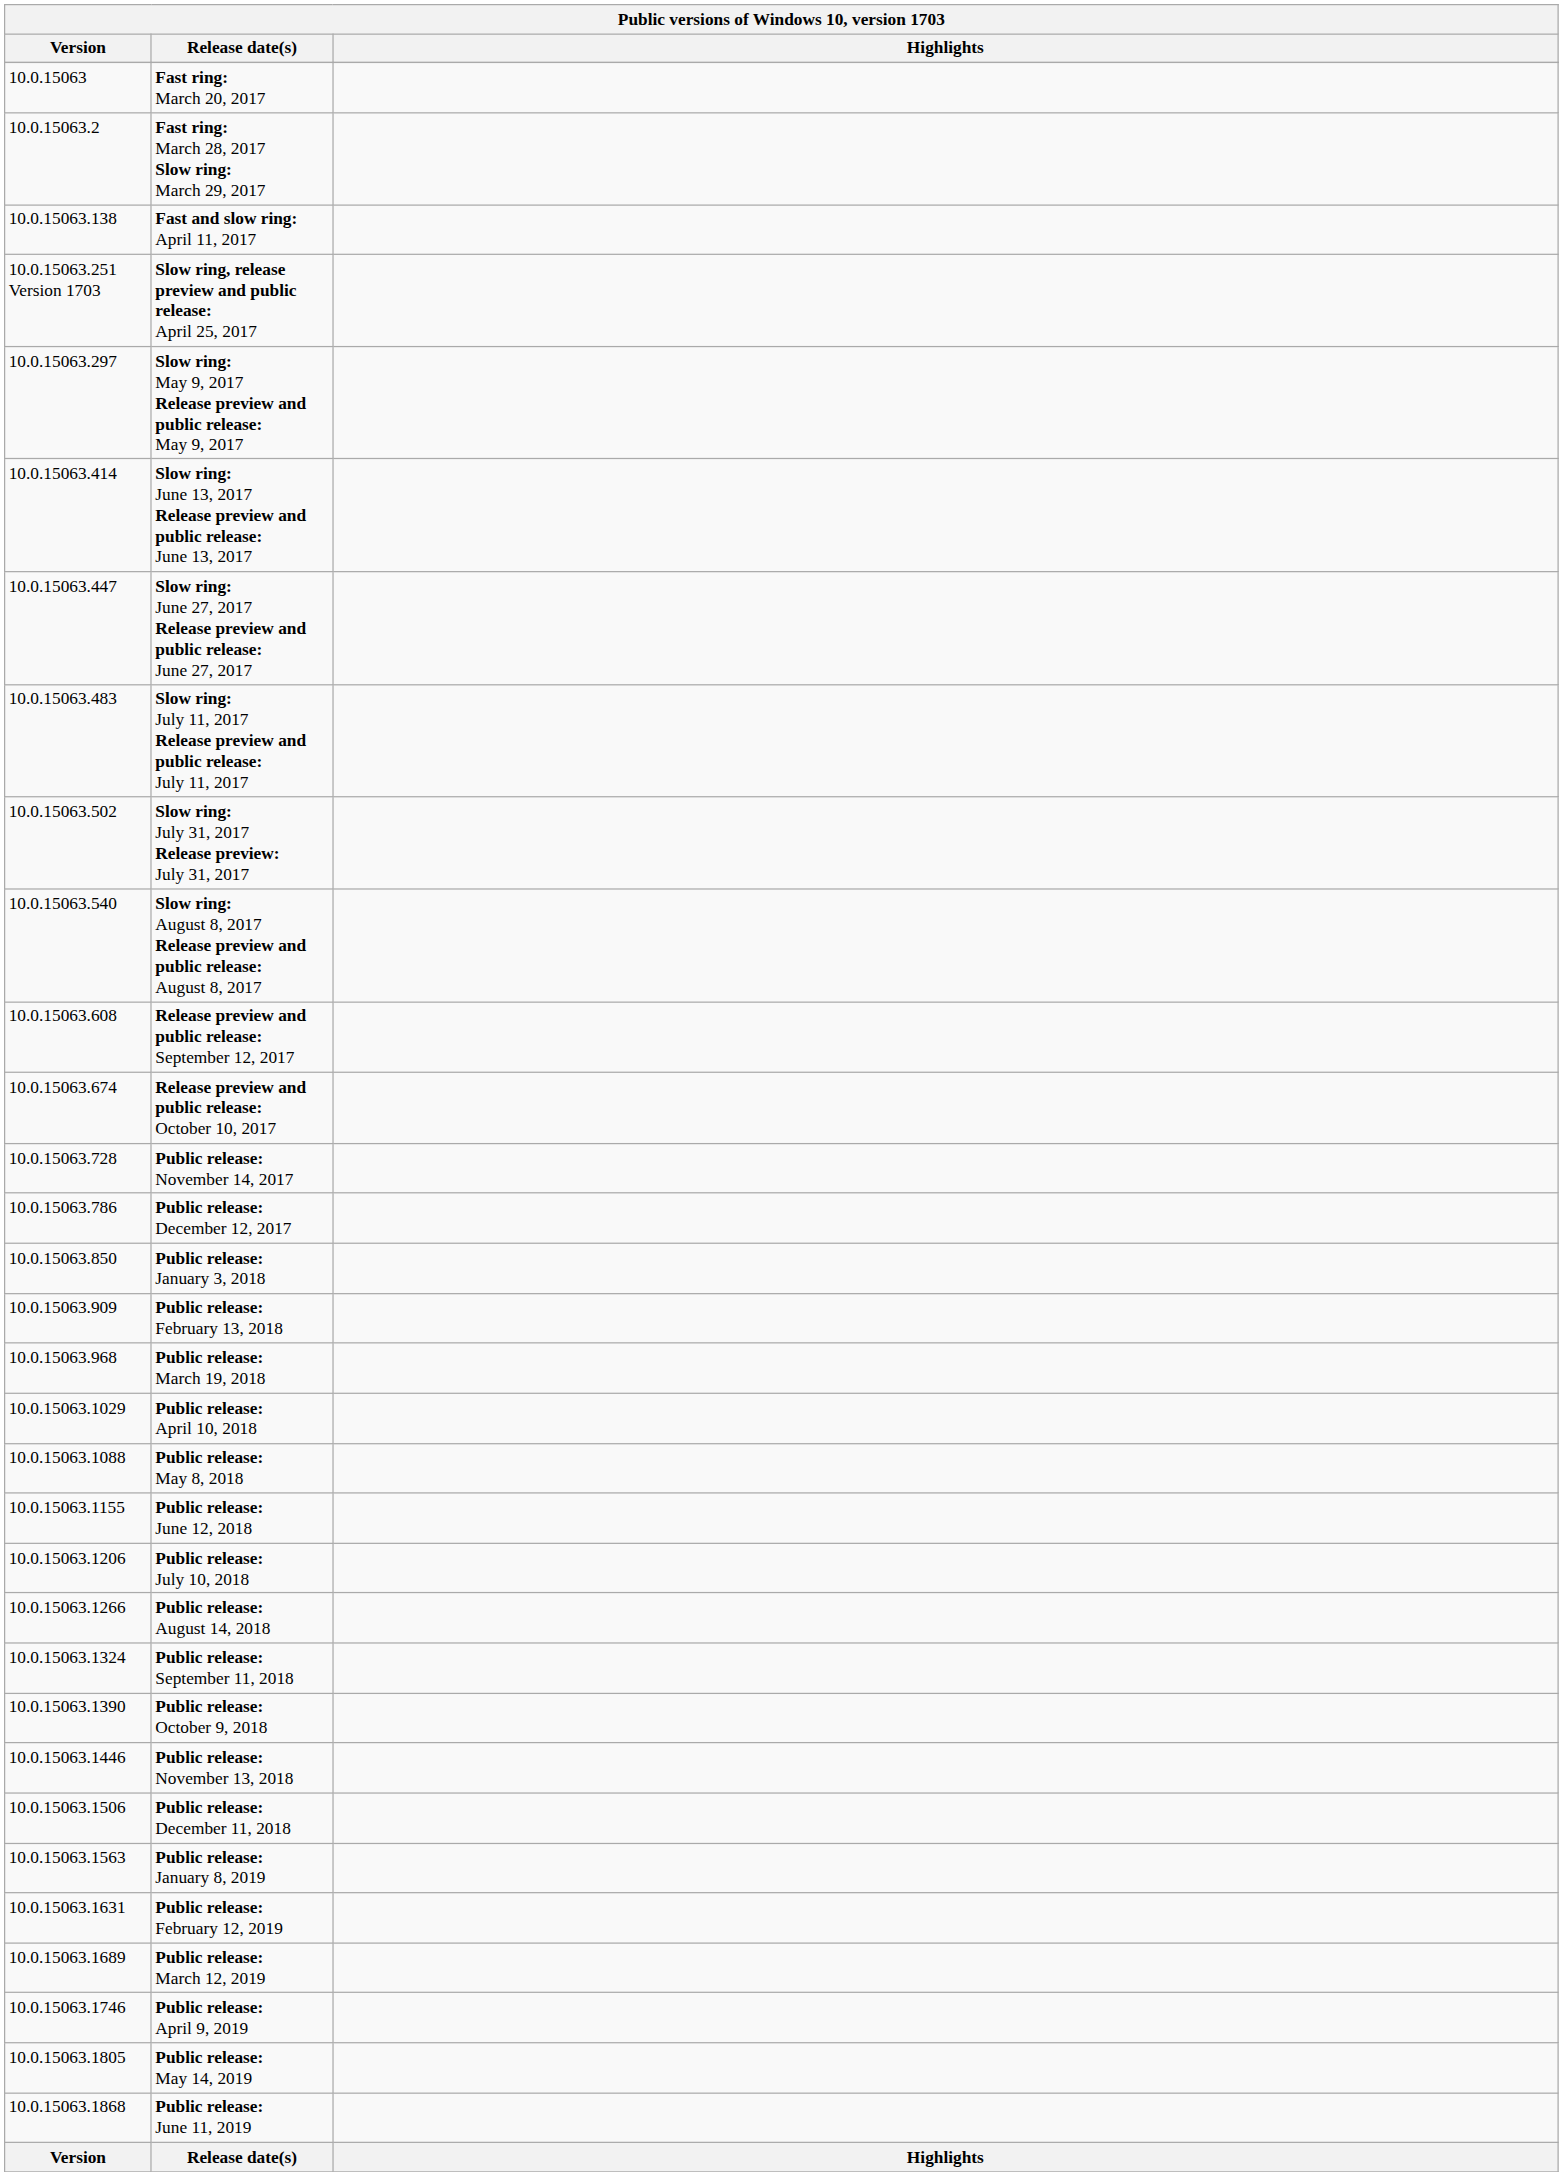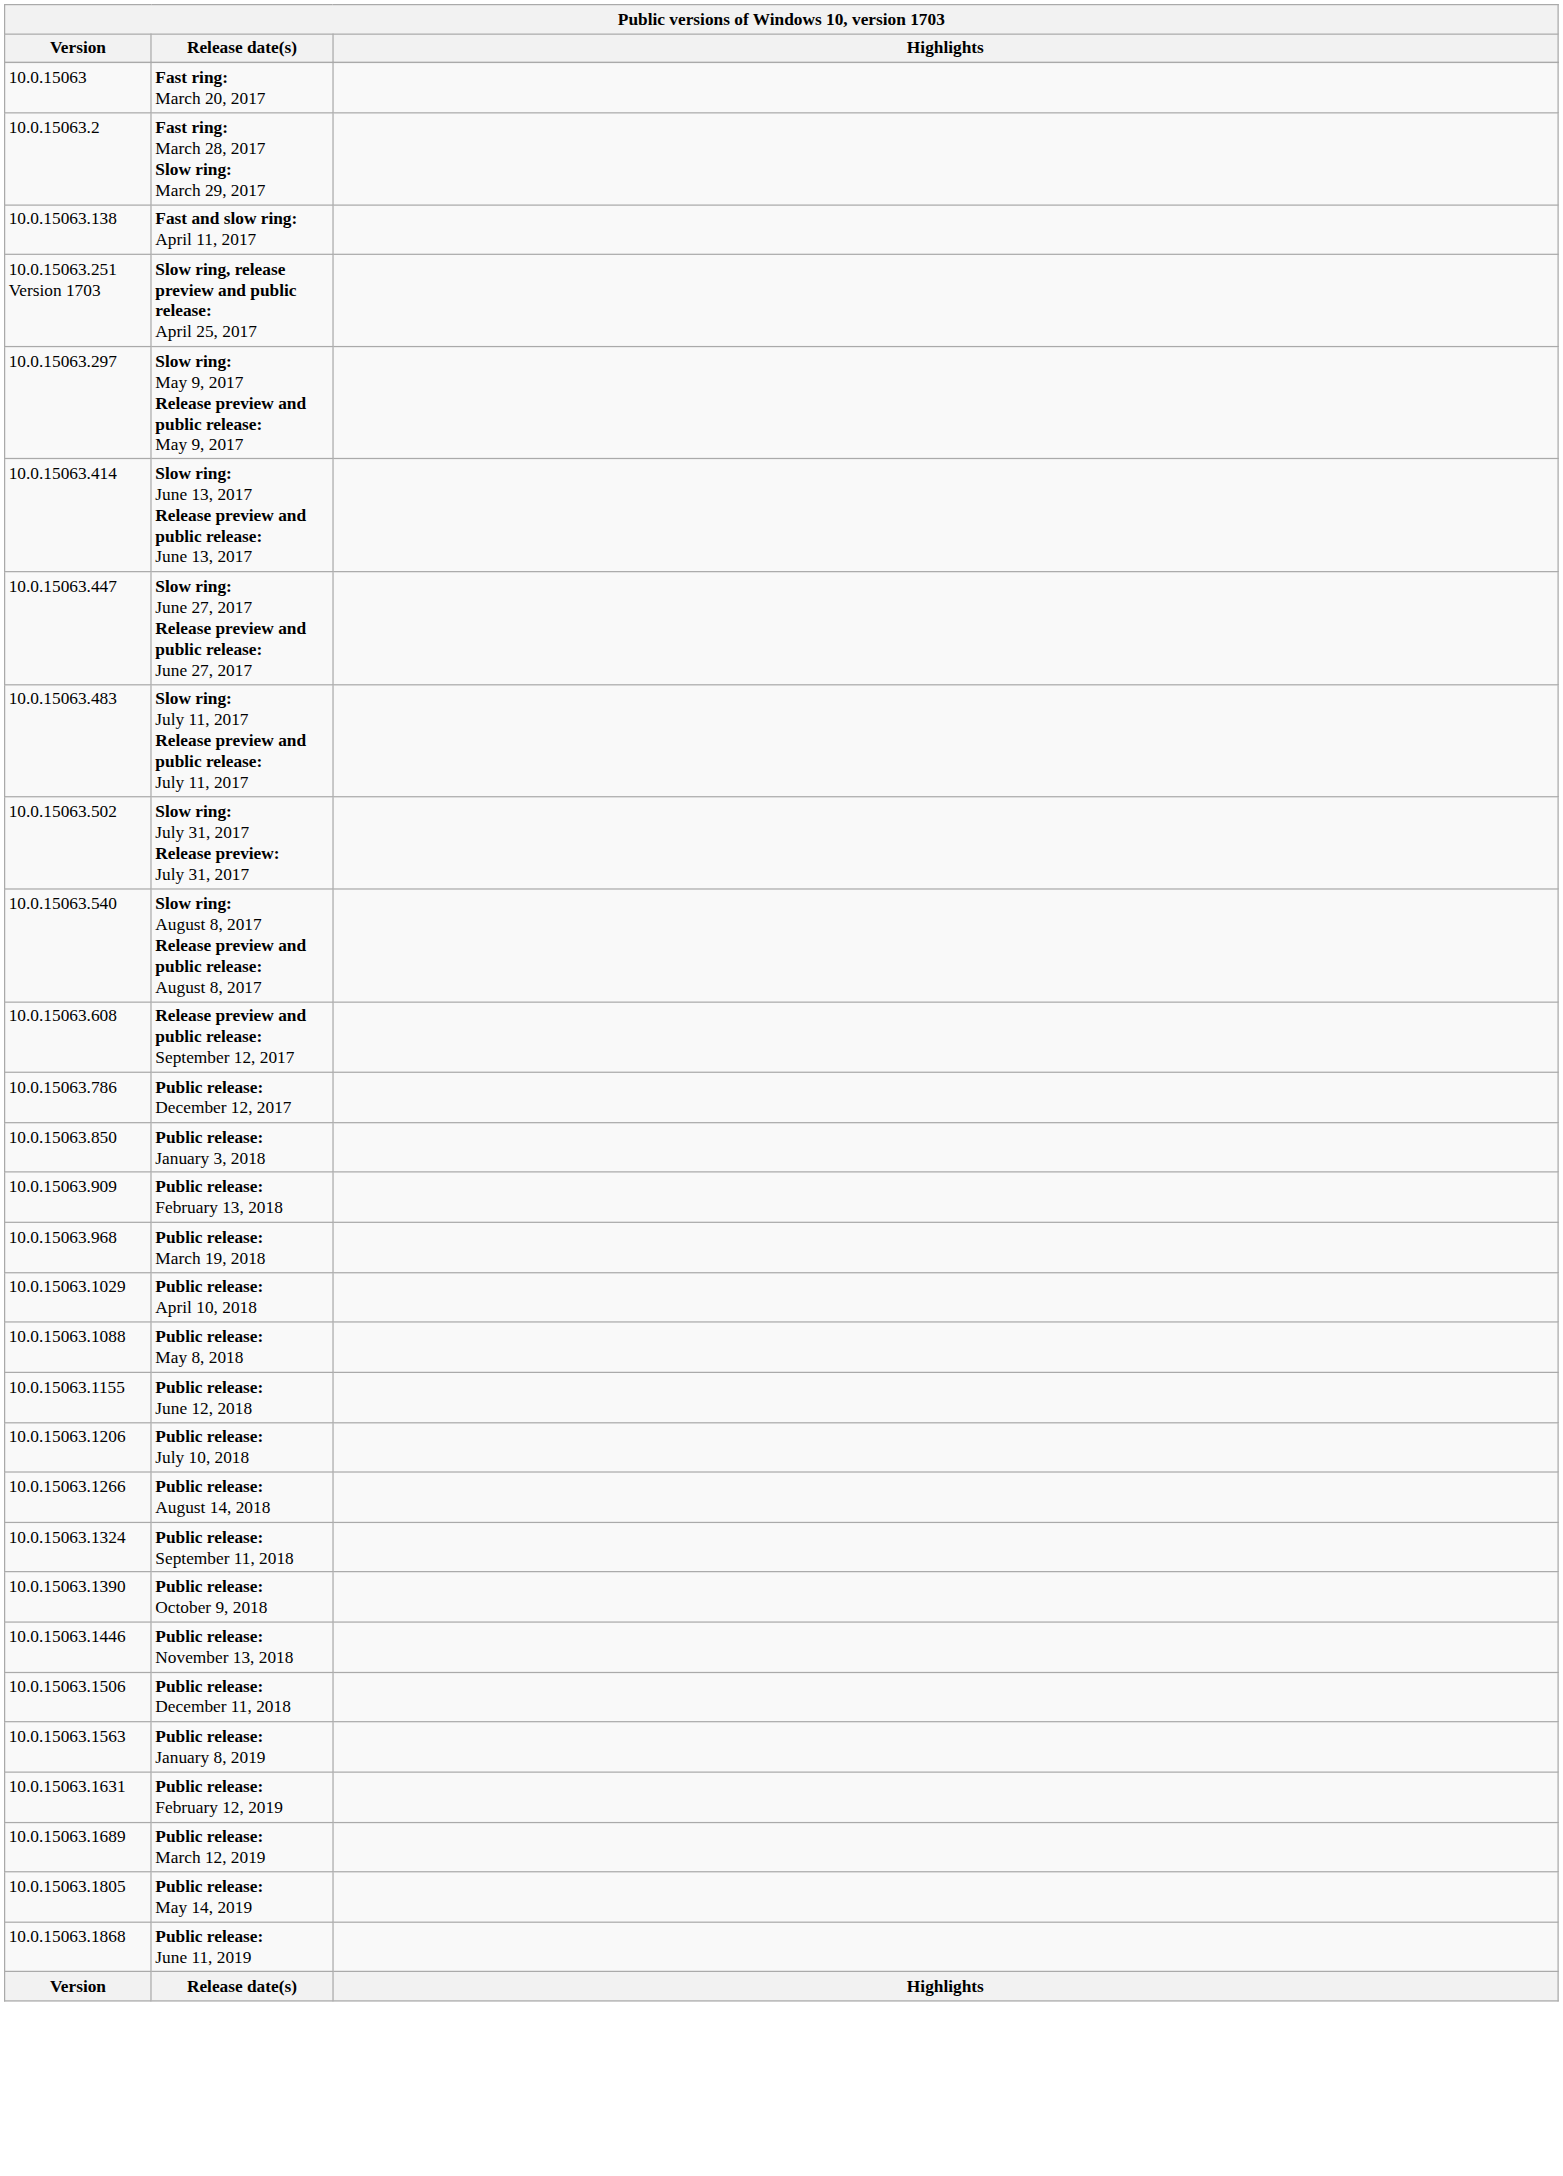- row: 10.0.15063.674 | Release preview and public release: October 10, 2017
- row: 10.0.15063.728 | Public release: November 14, 2017
- row: 10.0.15063.1746 | Public release: April 9, 2019
